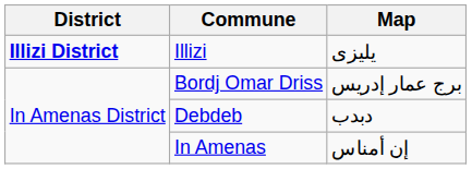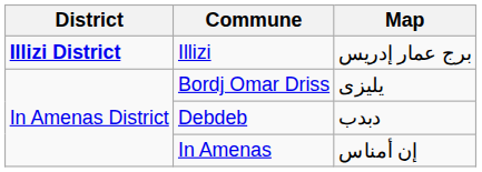Illizi | Map: ﻳﻠﻴﺰى -> برج عمار إدريس
Bordj Omar Driss | Map: برج عمار إدريس -> ﻳﻠﻴﺰى
